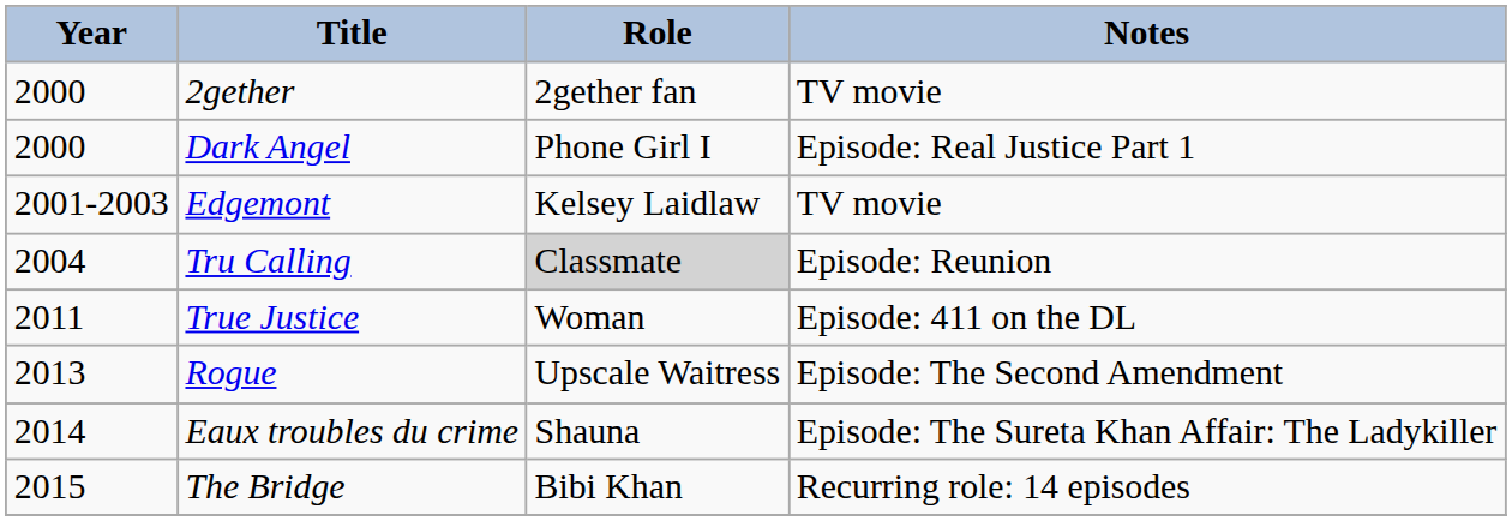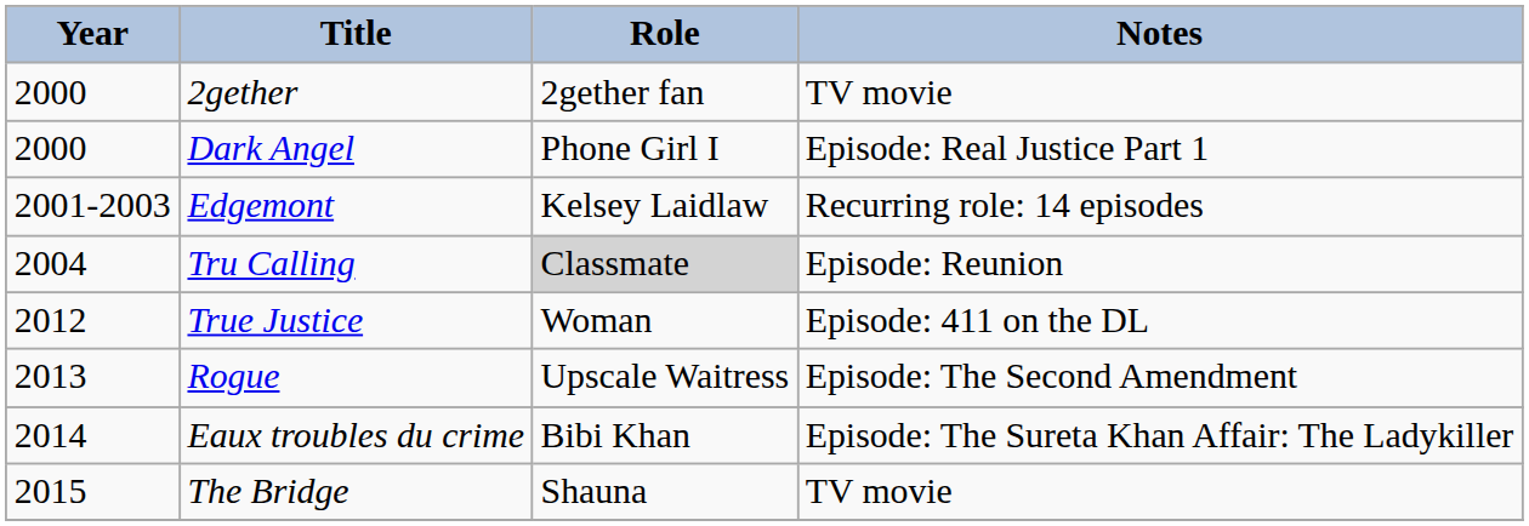Edgemont | Notes: TV movie -> Recurring role: 14 episodes
True Justice | Year: 2011 -> 2012
Eaux troubles du crime | Role: Shauna -> Bibi Khan
The Bridge | Role: Bibi Khan -> Shauna
The Bridge | Notes: Recurring role: 14 episodes -> TV movie
